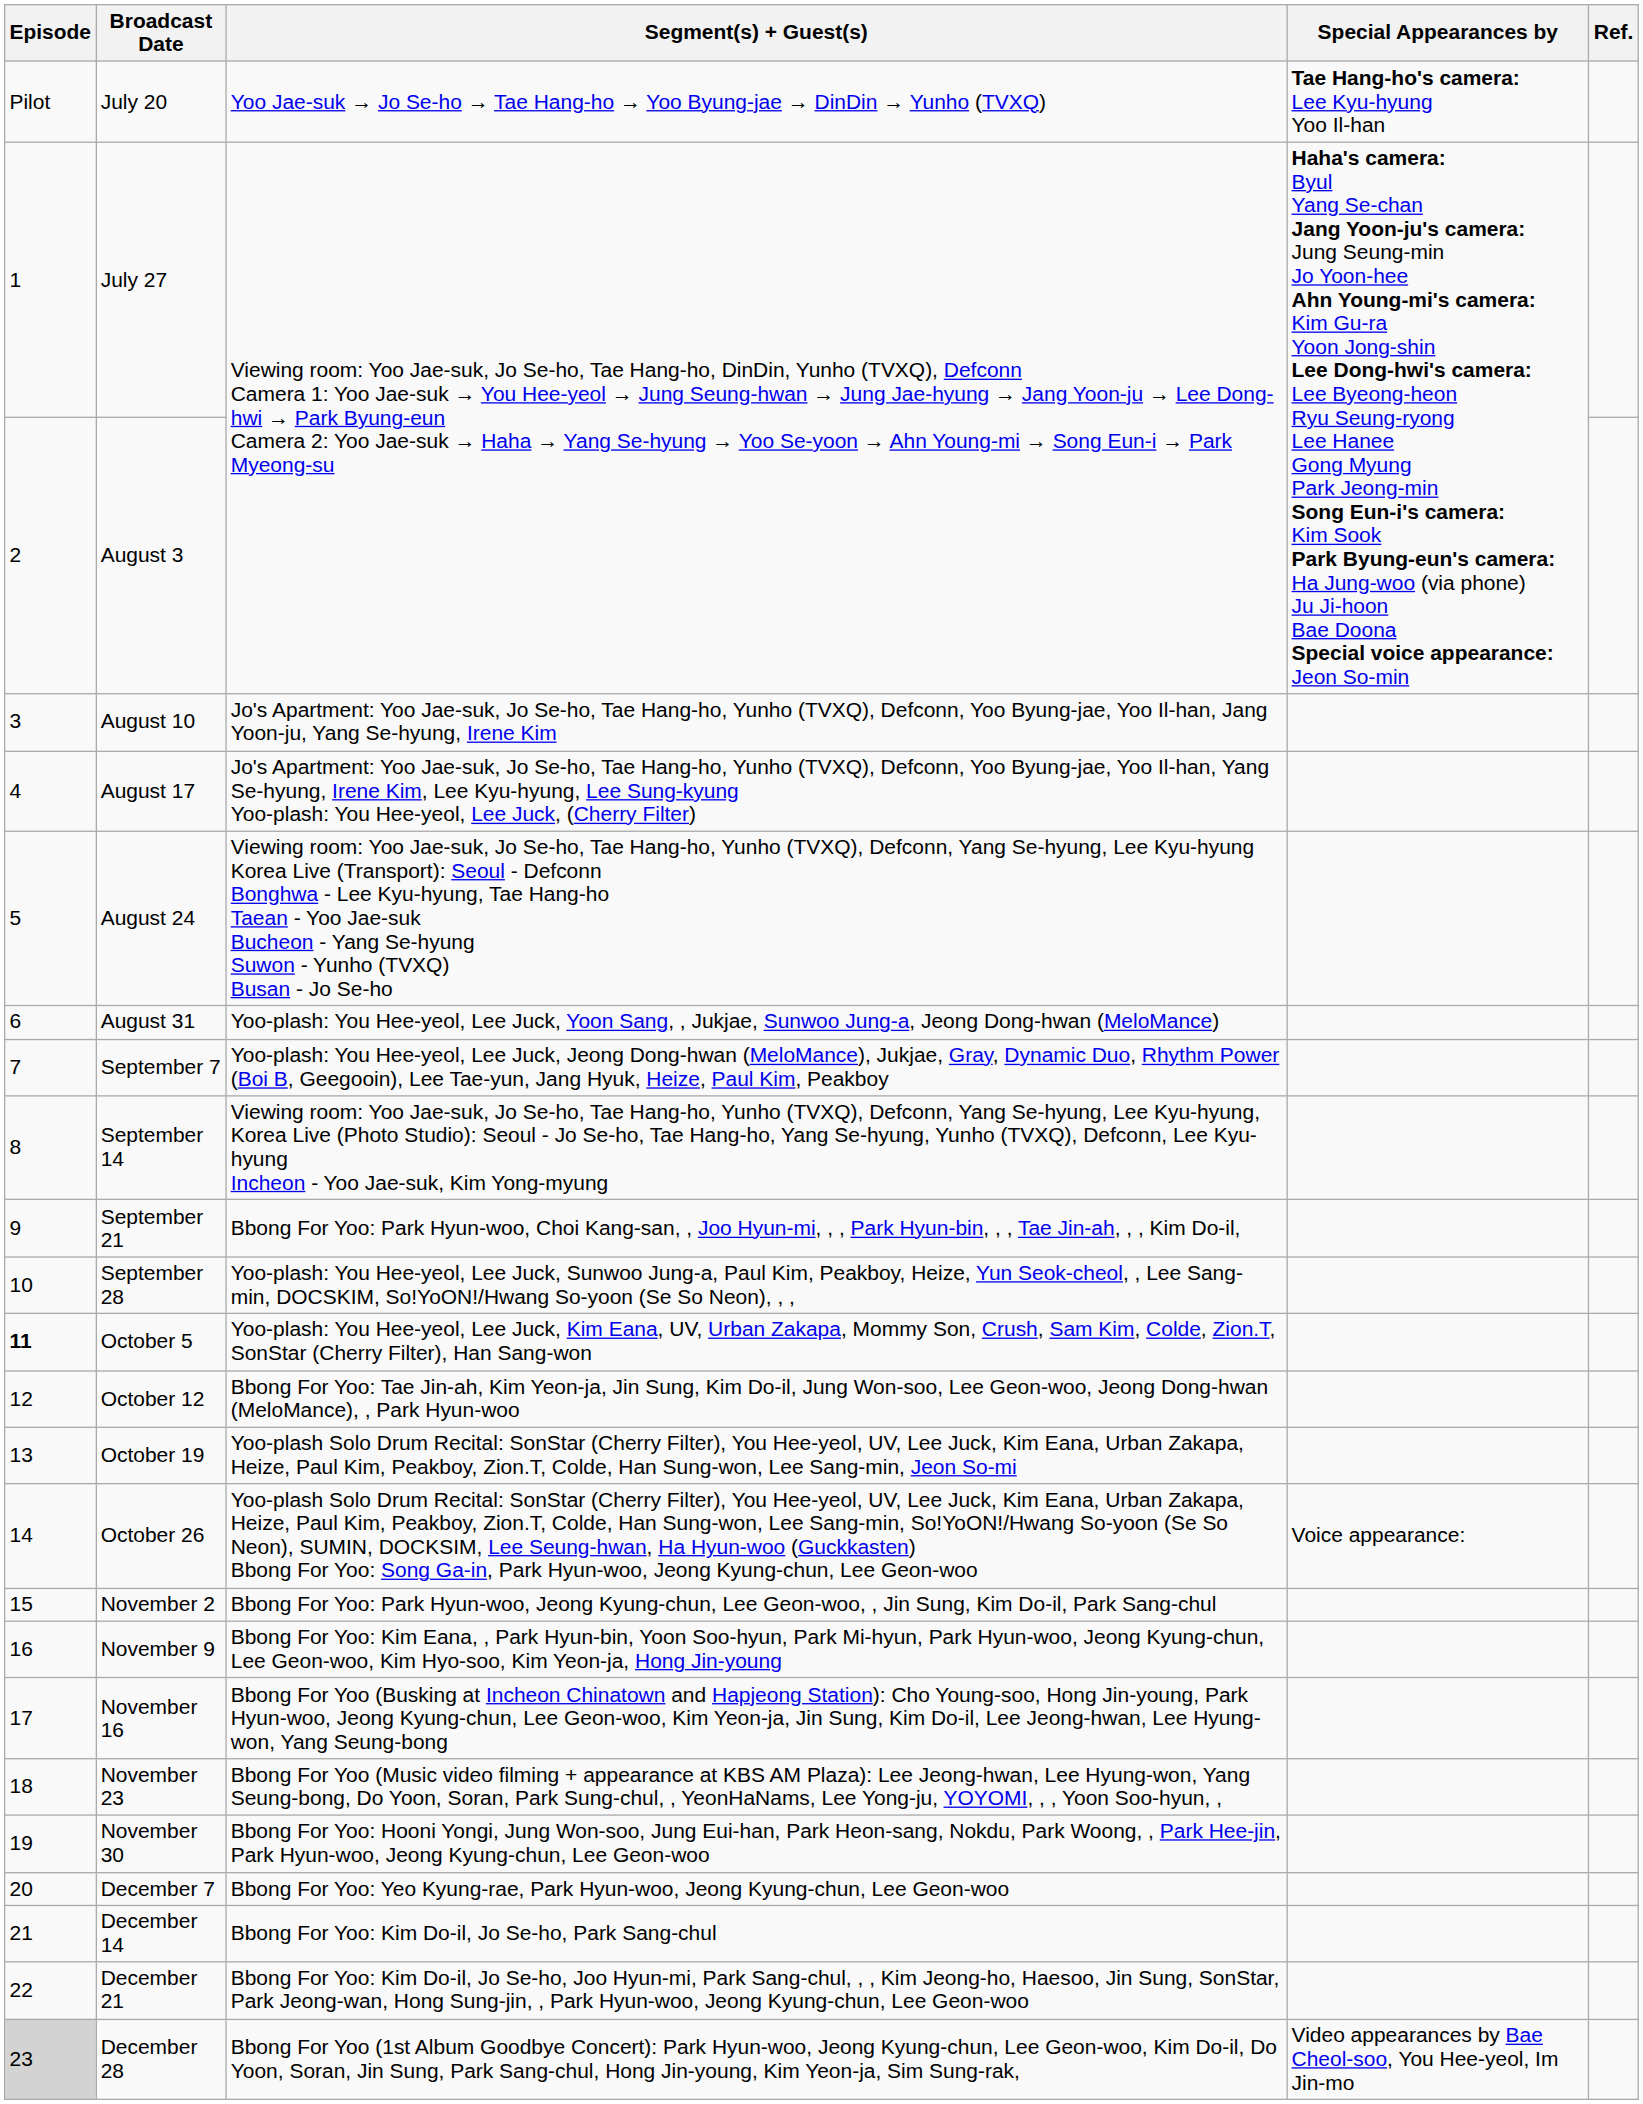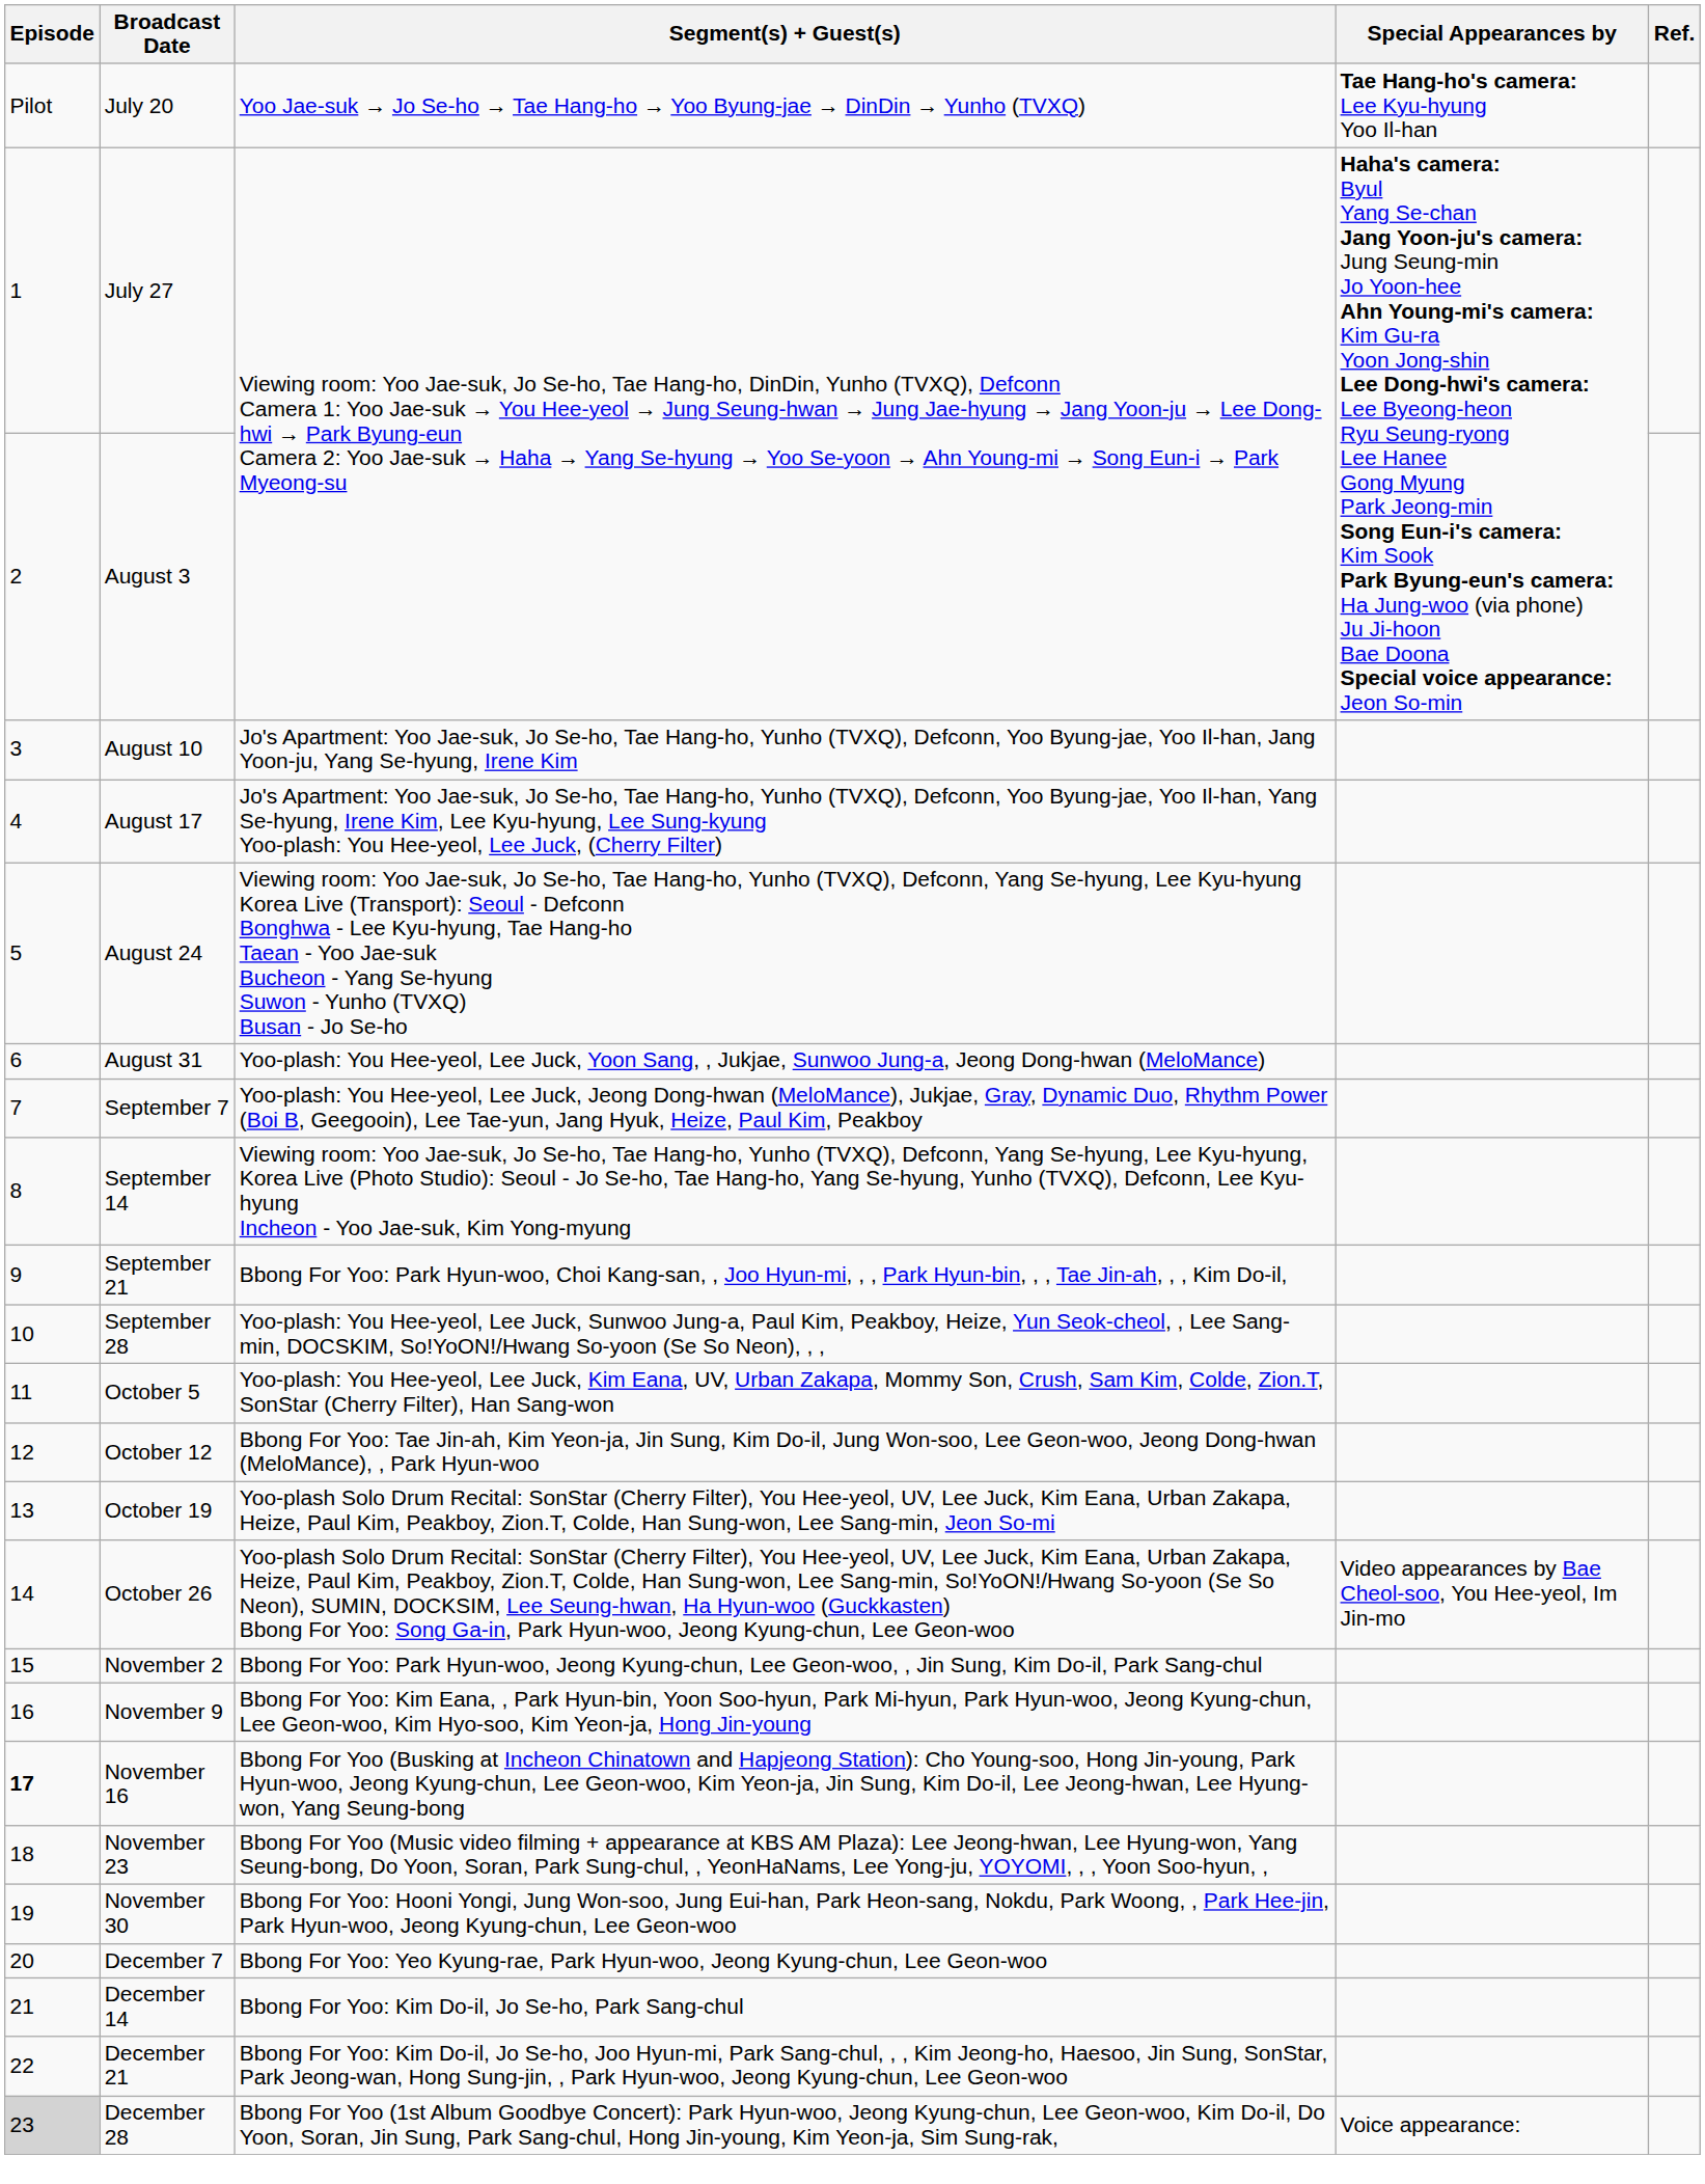October 5 | Episode: bold -> normal
October 26 | Special Appearances by: Voice appearance: -> Video appearances by Bae Cheol-soo, You Hee-yeol, Im Jin-mo
November 16 | Episode: normal -> bold
December 28 | Special Appearances by: Video appearances by Bae Cheol-soo, You Hee-yeol, Im Jin-mo -> Voice appearance:
